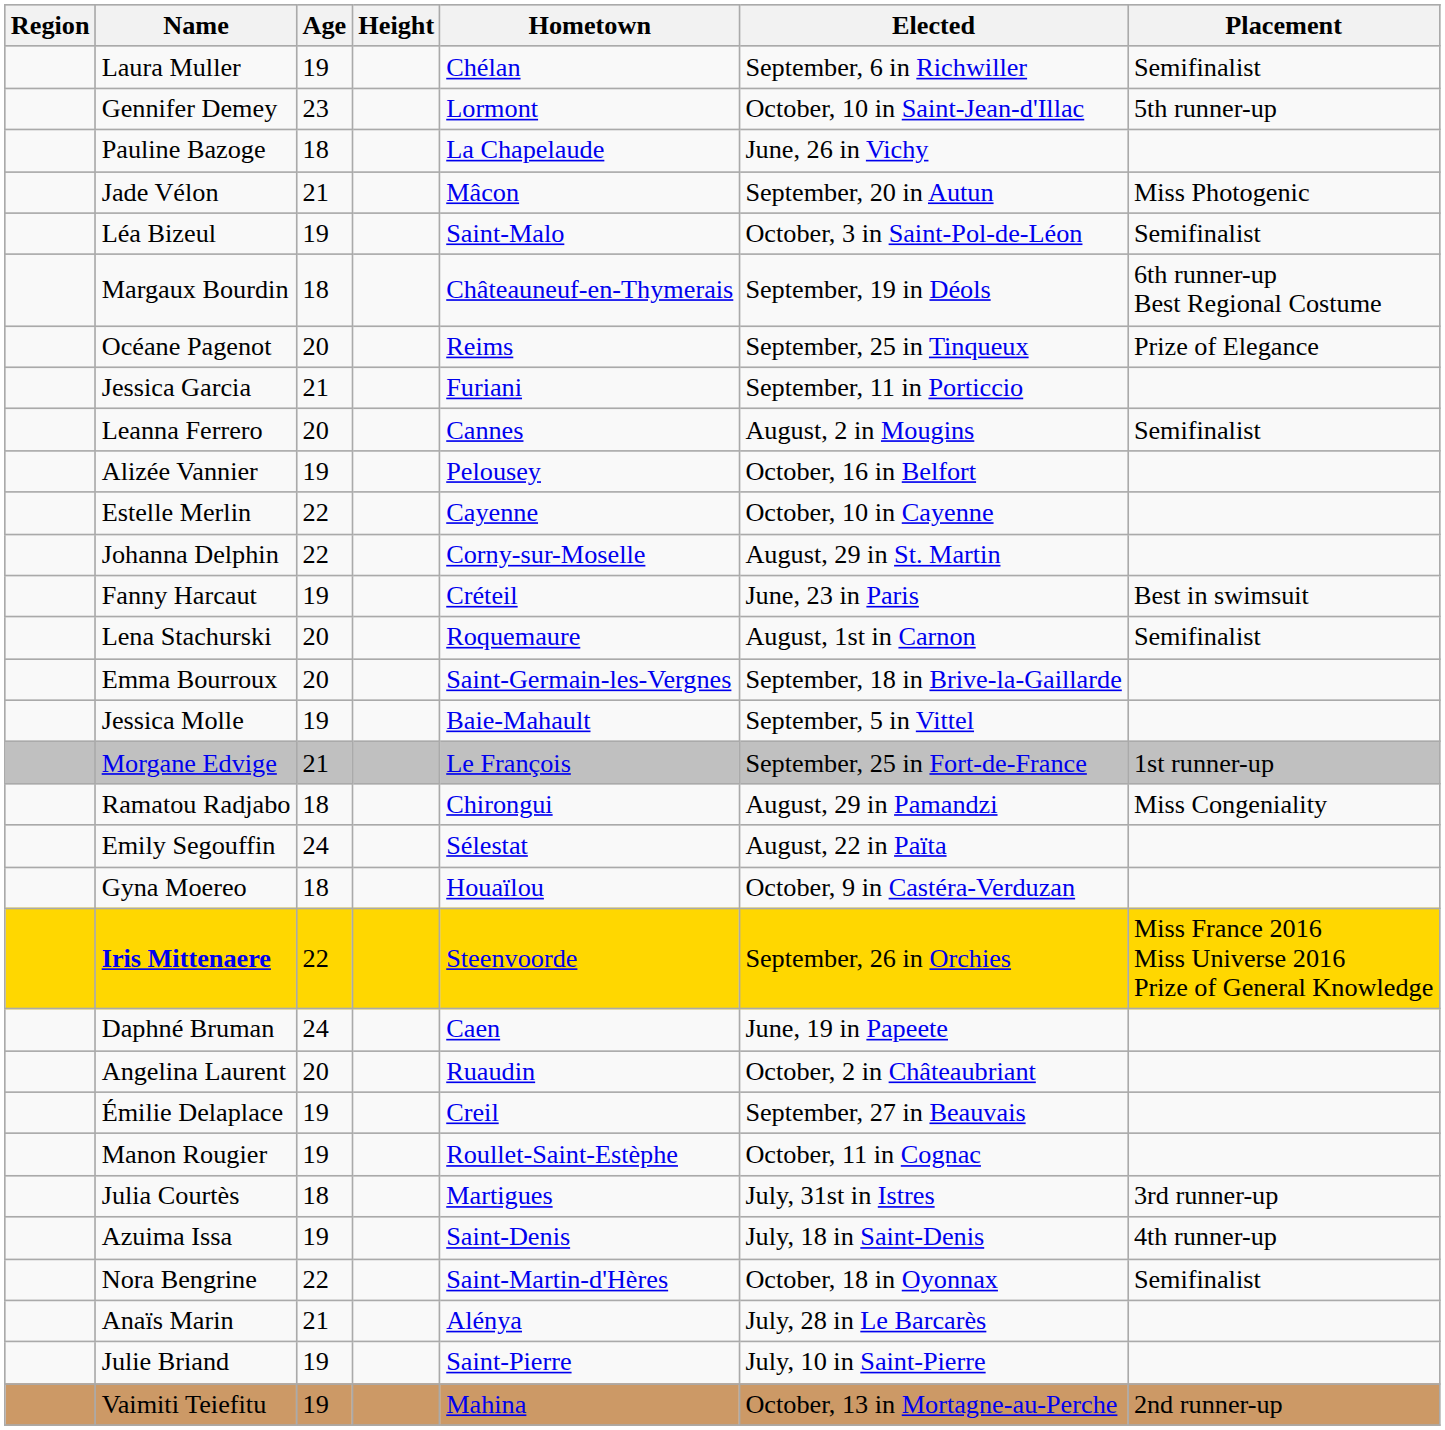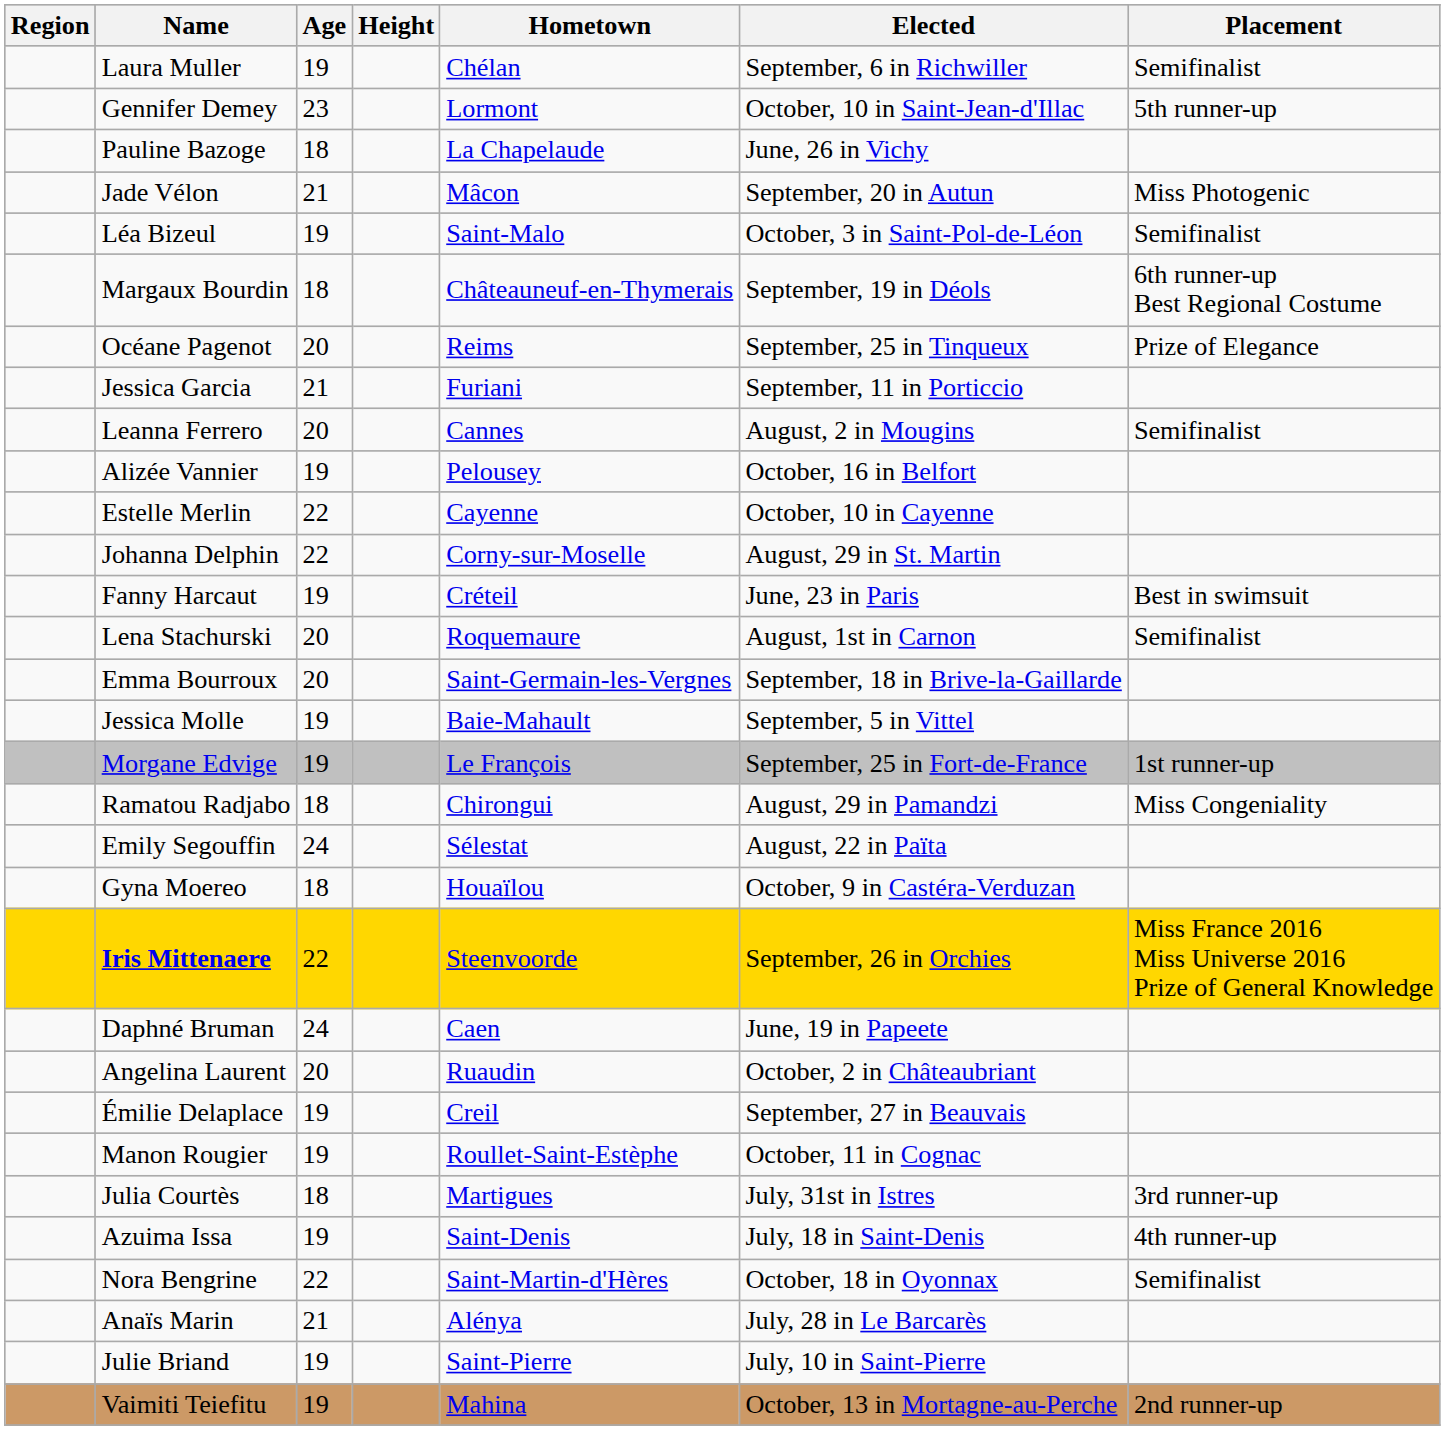Morgane Edvige | Age: 21 -> 19
